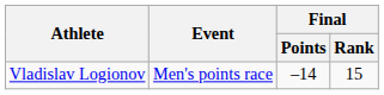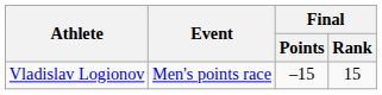Vladislav Logionov | Final / Points: –14 -> –15
